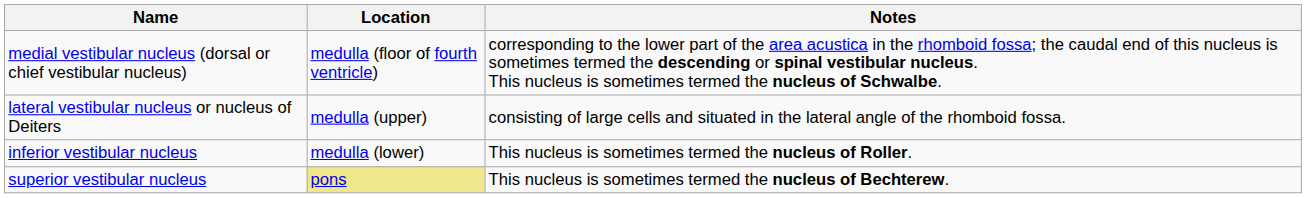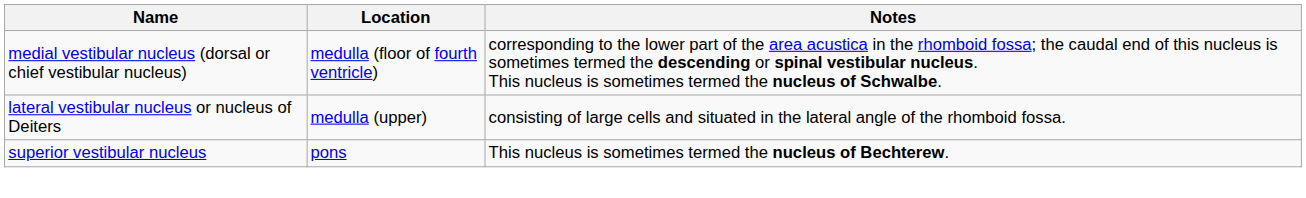- row: inferior vestibular nucleus | medulla (lower) | This nucleus is sometimes termed the nucleus of Roller.
superior vestibular nucleus | Location: khaki background -> no background
